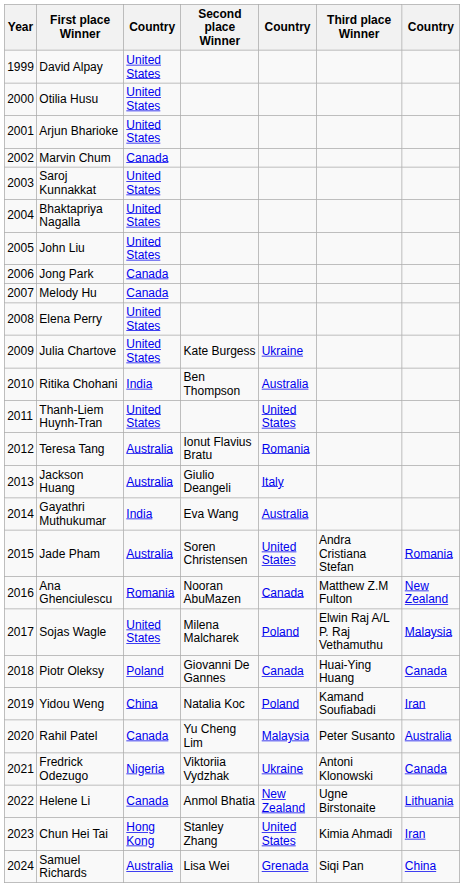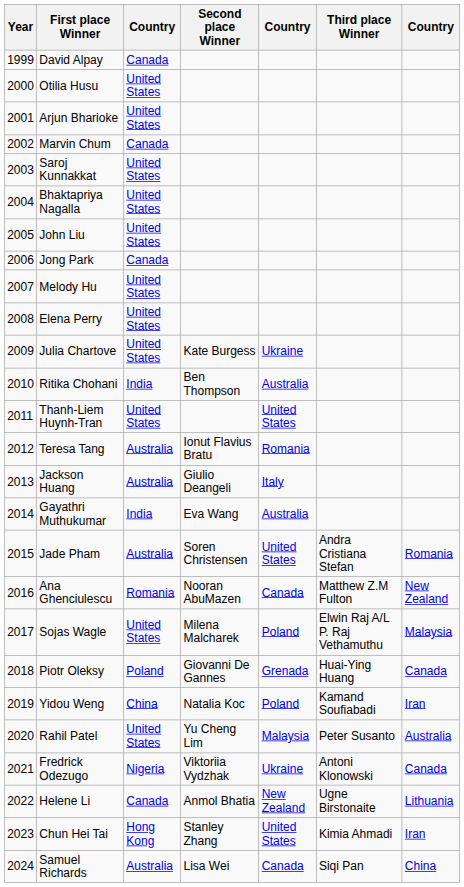David Alpay | column 3: United States -> Canada
Melody Hu | column 3: Canada -> United States
Piotr Oleksy | column 5: Canada -> Grenada
Rahil Patel | column 3: Canada -> United States
Samuel Richards | column 5: Grenada -> Canada
